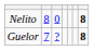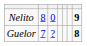Nelito | column 7: 8 -> 9
